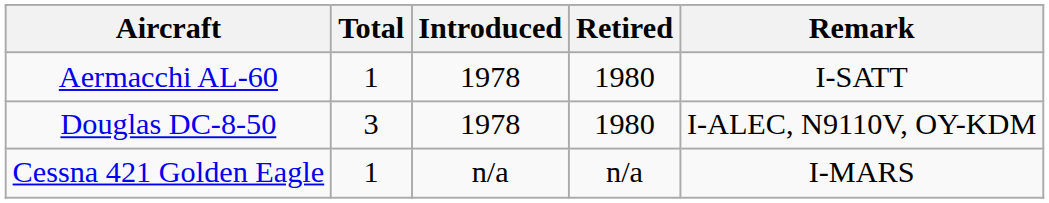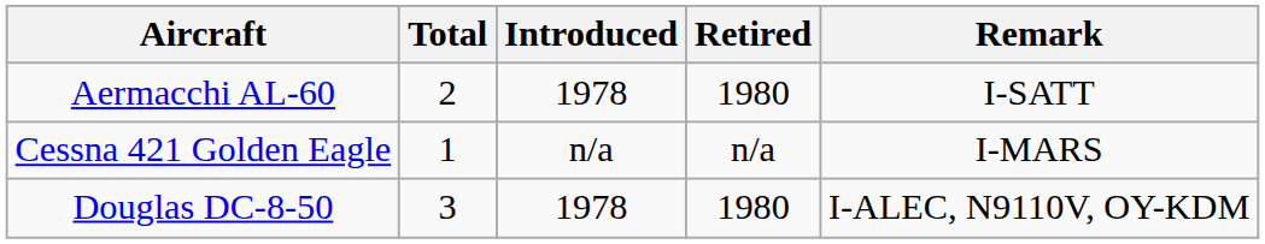Aermacchi AL-60 | Total: 1 -> 2
rows swapped: Douglas DC-8-50 <-> Cessna 421 Golden Eagle
